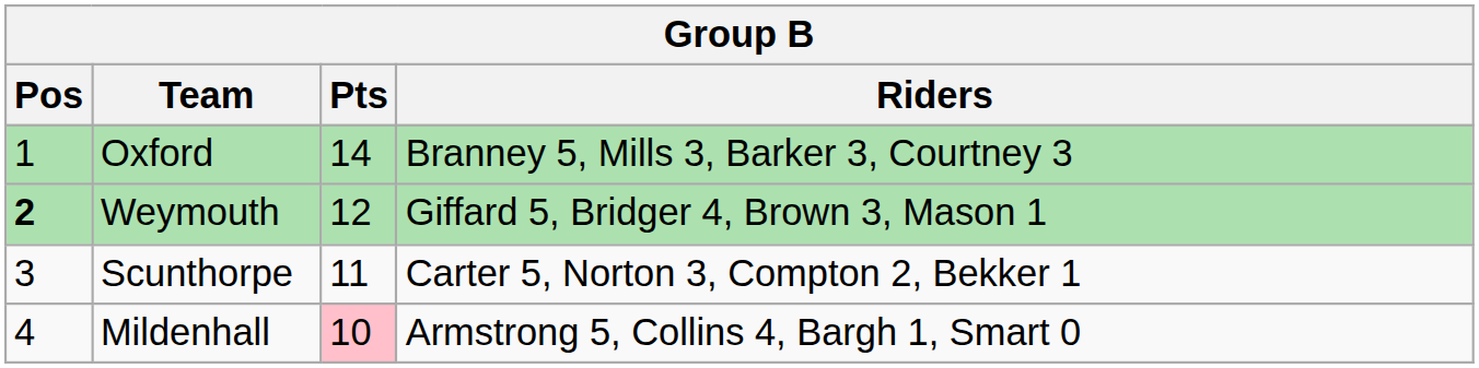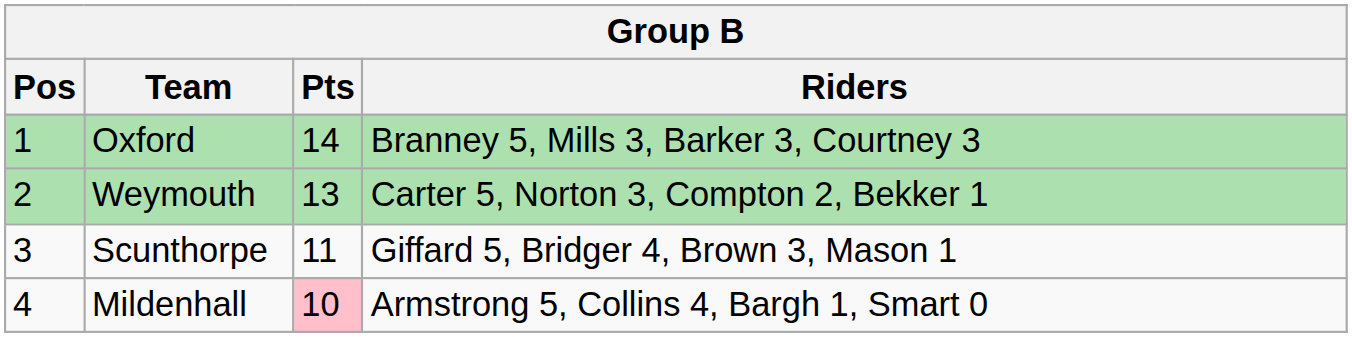Weymouth | Pos: bold -> normal
Weymouth | Pts: 12 -> 13
Weymouth | Riders: Giffard 5, Bridger 4, Brown 3, Mason 1 -> Carter 5, Norton 3, Compton 2, Bekker 1
Scunthorpe | Riders: Carter 5, Norton 3, Compton 2, Bekker 1 -> Giffard 5, Bridger 4, Brown 3, Mason 1
